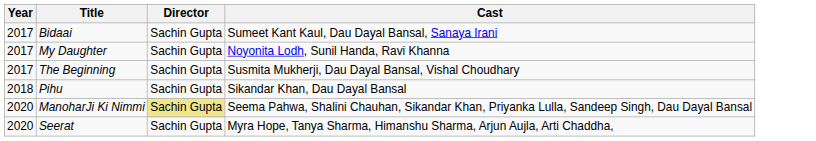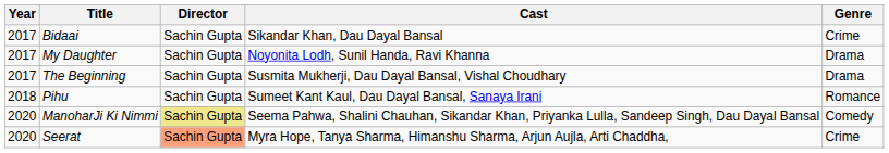+ column: Genre | Crime | Drama | Drama | Romance | Comedy | Crime
Bidaai | Cast: Sumeet Kant Kaul, Dau Dayal Bansal, Sanaya Irani -> Sikandar Khan, Dau Dayal Bansal
Pihu | Cast: Sikandar Khan, Dau Dayal Bansal -> Sumeet Kant Kaul, Dau Dayal Bansal, Sanaya Irani
Seerat | Director: no background -> lightsalmon background
